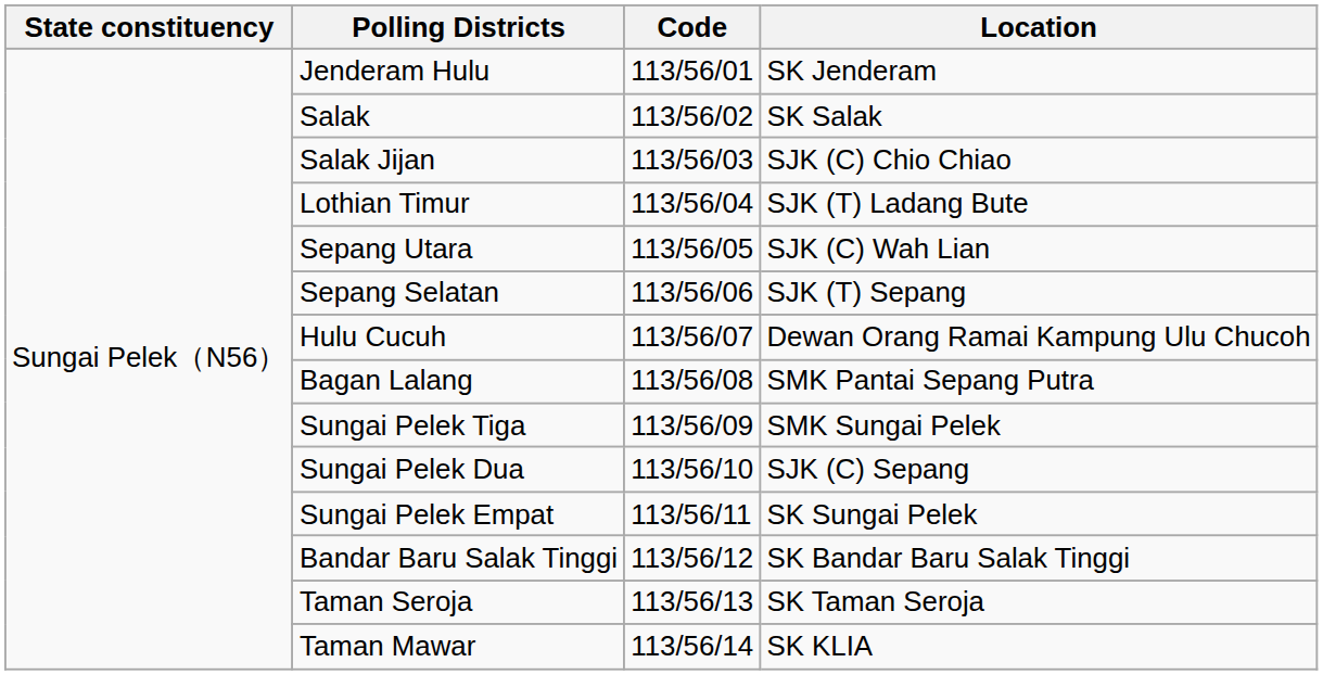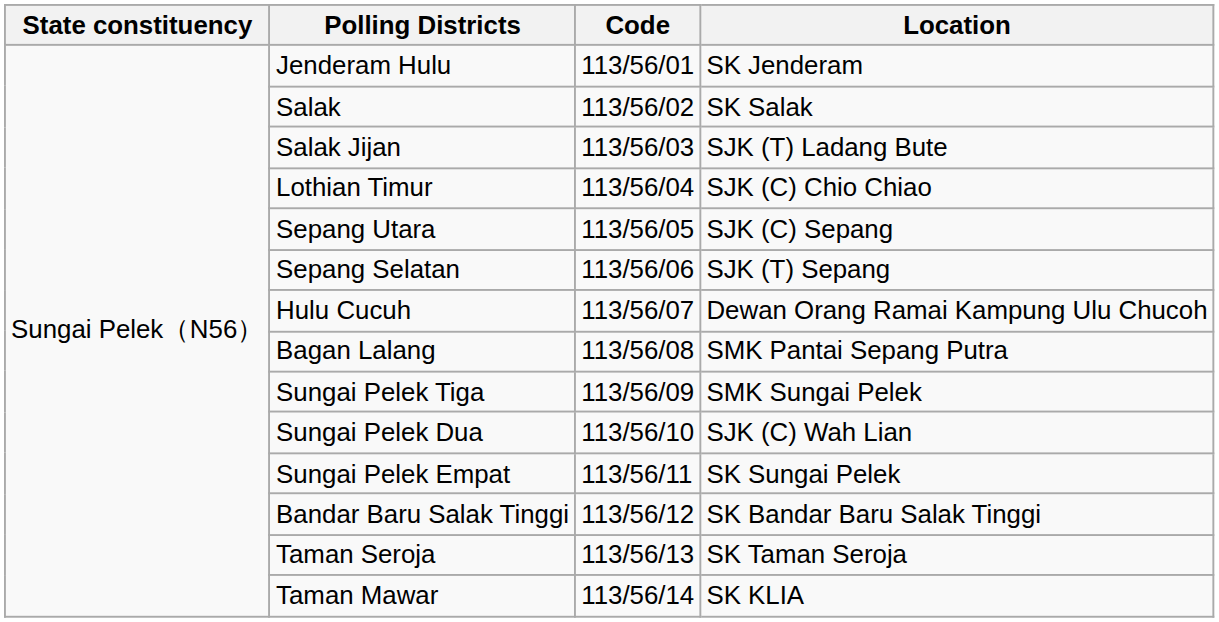Salak Jijan | Location: SJK (C) Chio Chiao -> SJK (T) Ladang Bute
Lothian Timur | Location: SJK (T) Ladang Bute -> SJK (C) Chio Chiao
Sepang Utara | Location: SJK (C) Wah Lian -> SJK (C) Sepang
Sungai Pelek Dua | Location: SJK (C) Sepang -> SJK (C) Wah Lian
